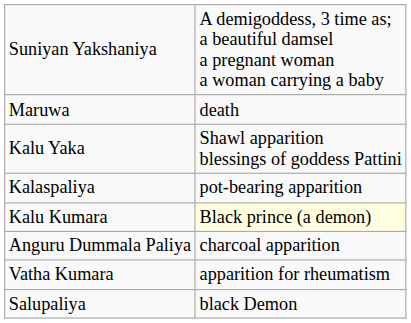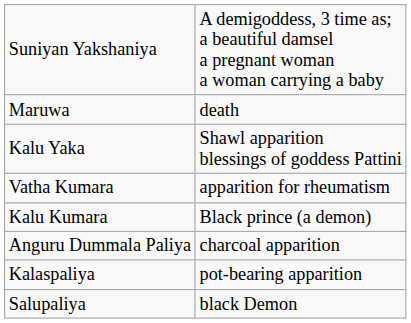rows swapped: Vatha Kumara <-> Kalaspaliya
Kalu Kumara | column 2: lightyellow background -> no background
